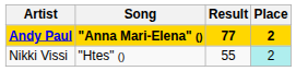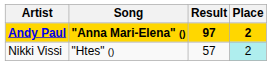Andy Paul | Result: 77 -> 97
Nikki Vissi | Result: 55 -> 57
